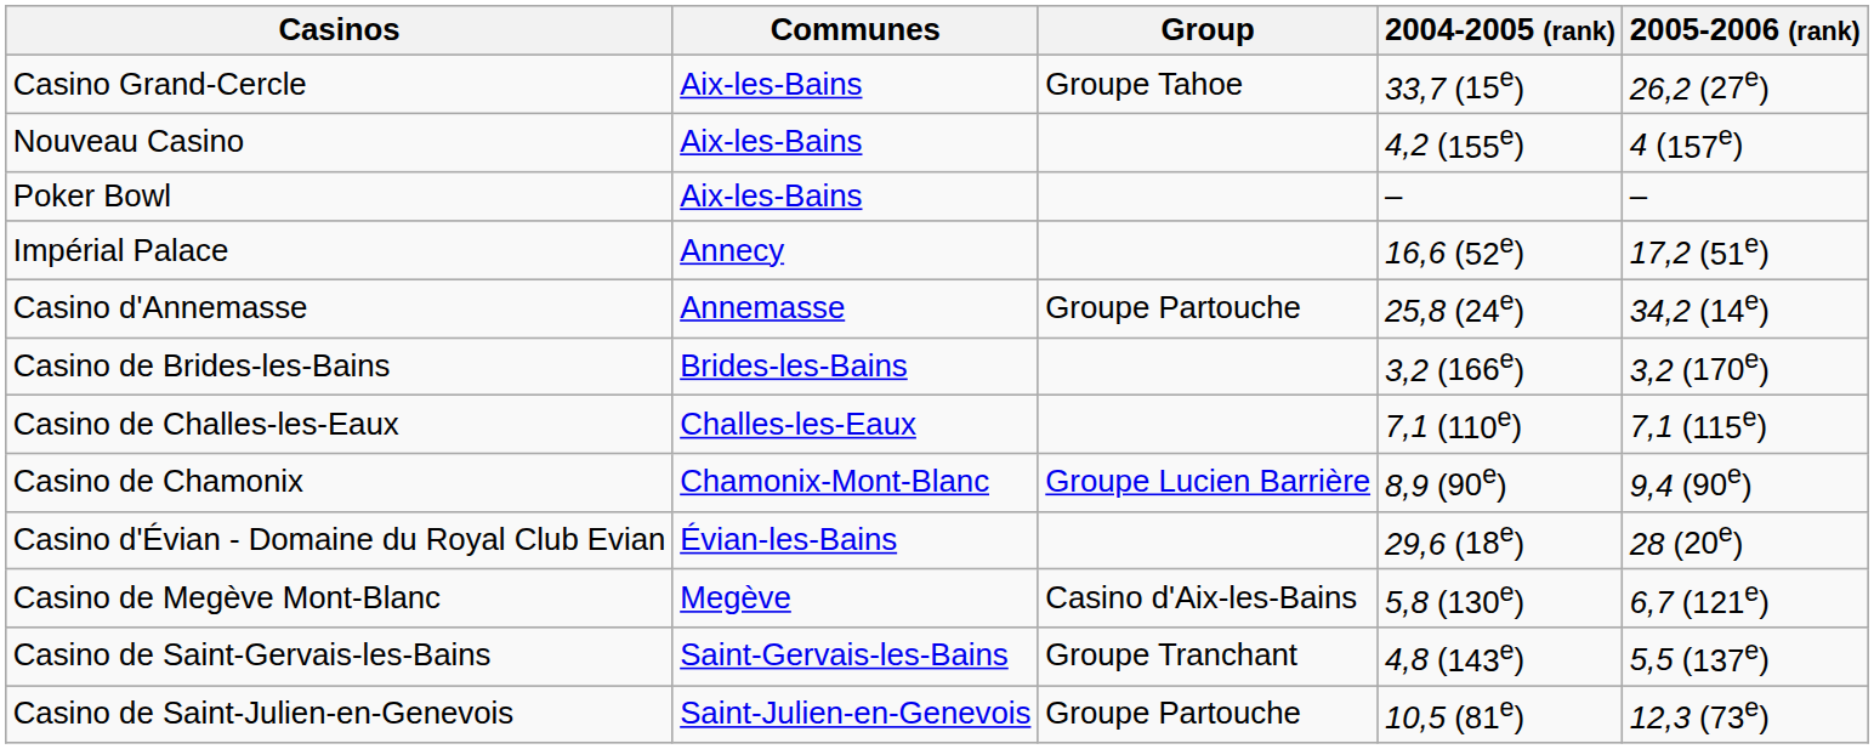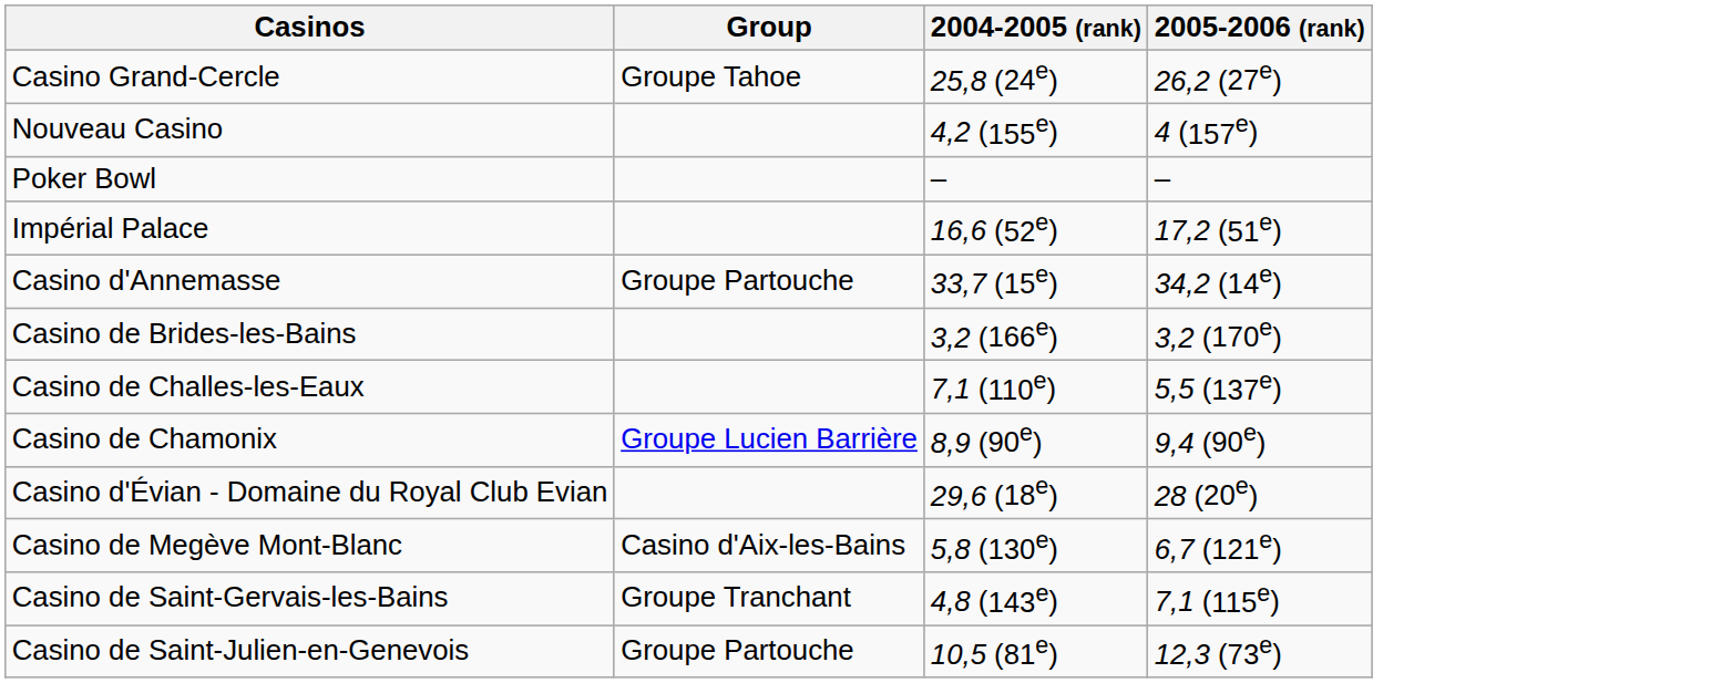- column: Communes | Aix-les-Bains | Aix-les-Bains | Aix-les-Bains | Annecy | Annemasse | Brides-les-Bains | Challes-les-Eaux | Chamonix-Mont-Blanc | Évian-les-Bains | Megève | Saint-Gervais-les-Bains | Saint-Julien-en-Genevois
Casino Grand-Cercle | 2004-2005 (rank): 33,7 (15e) -> 25,8 (24e)
Casino d'Annemasse | 2004-2005 (rank): 25,8 (24e) -> 33,7 (15e)
Casino de Challes-les-Eaux | 2005-2006 (rank): 7,1 (115e) -> 5,5 (137e)
Casino de Saint-Gervais-les-Bains | 2005-2006 (rank): 5,5 (137e) -> 7,1 (115e)
